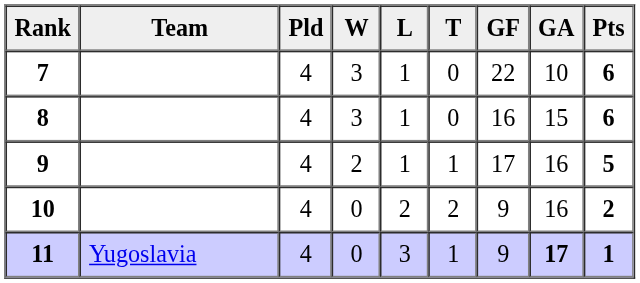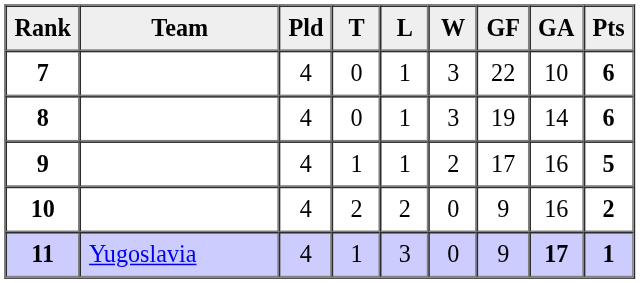columns swapped: W <-> T
8 | GF: 16 -> 19
8 | GA: 15 -> 14
